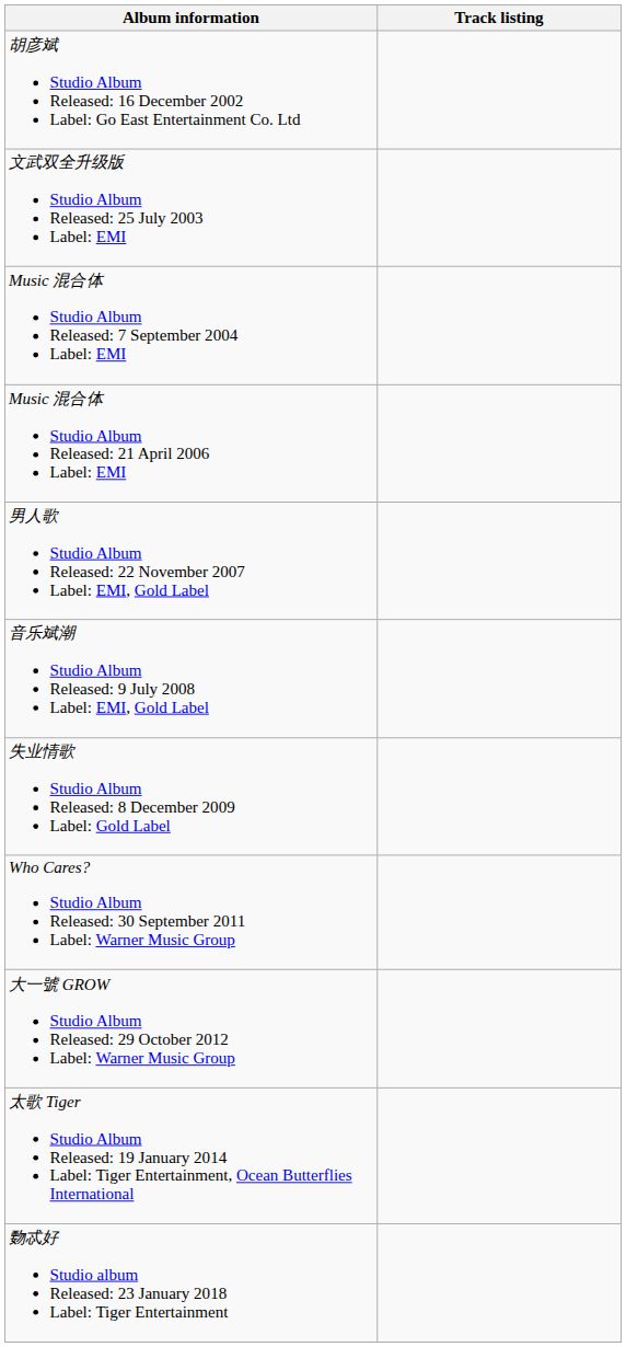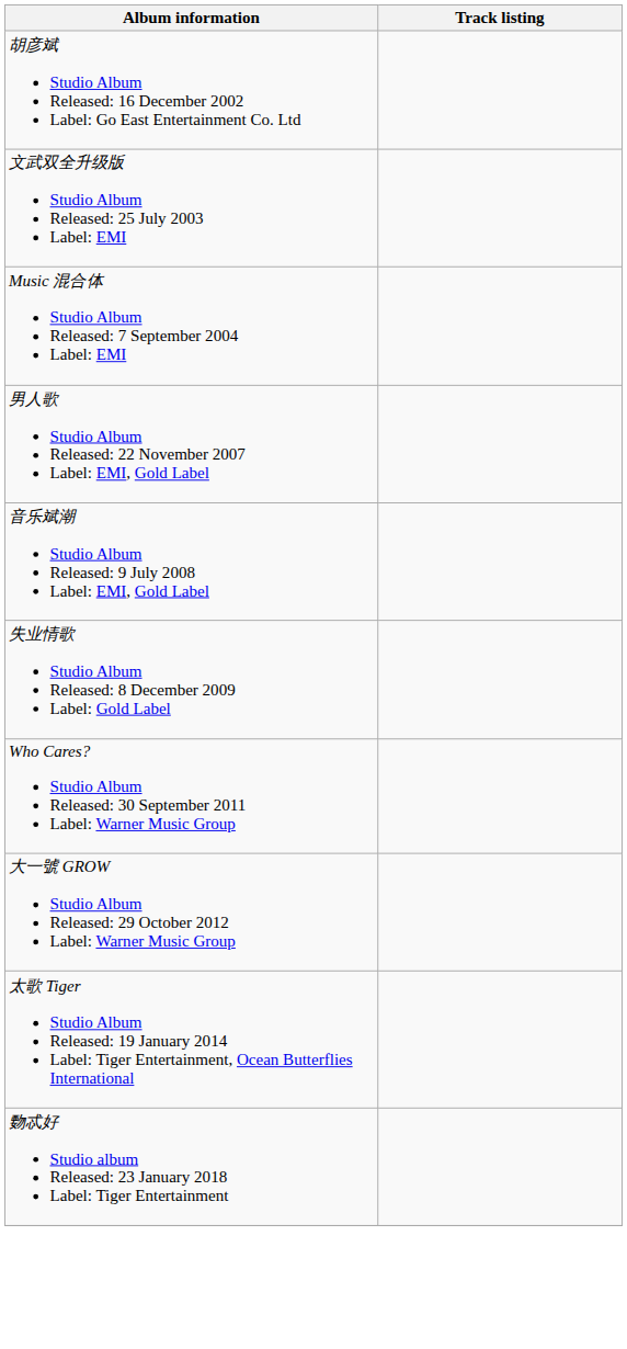- row: Music 混合体 Studio Album Released: 21 April 2006 Label: EMI
